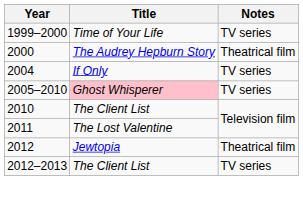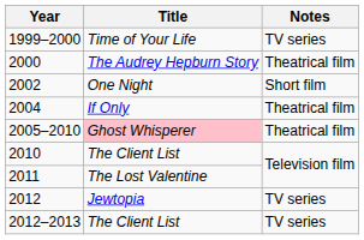+ row: 2002 | One Night | Short film
2004 | Notes: TV series -> Theatrical film
2005–2010 | Notes: TV series -> Theatrical film
2012 | Notes: Theatrical film -> TV series
